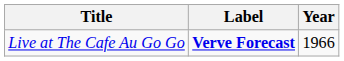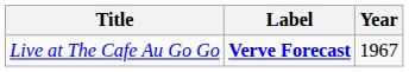Live at The Cafe Au Go Go | Year: 1966 -> 1967
